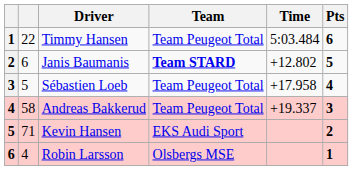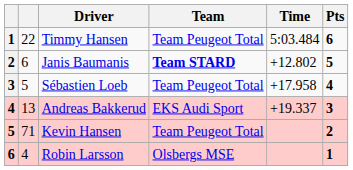Andreas Bakkerud | column 2: 58 -> 13
Andreas Bakkerud | Team: Team Peugeot Total -> EKS Audi Sport
Kevin Hansen | Team: EKS Audi Sport -> Team Peugeot Total
